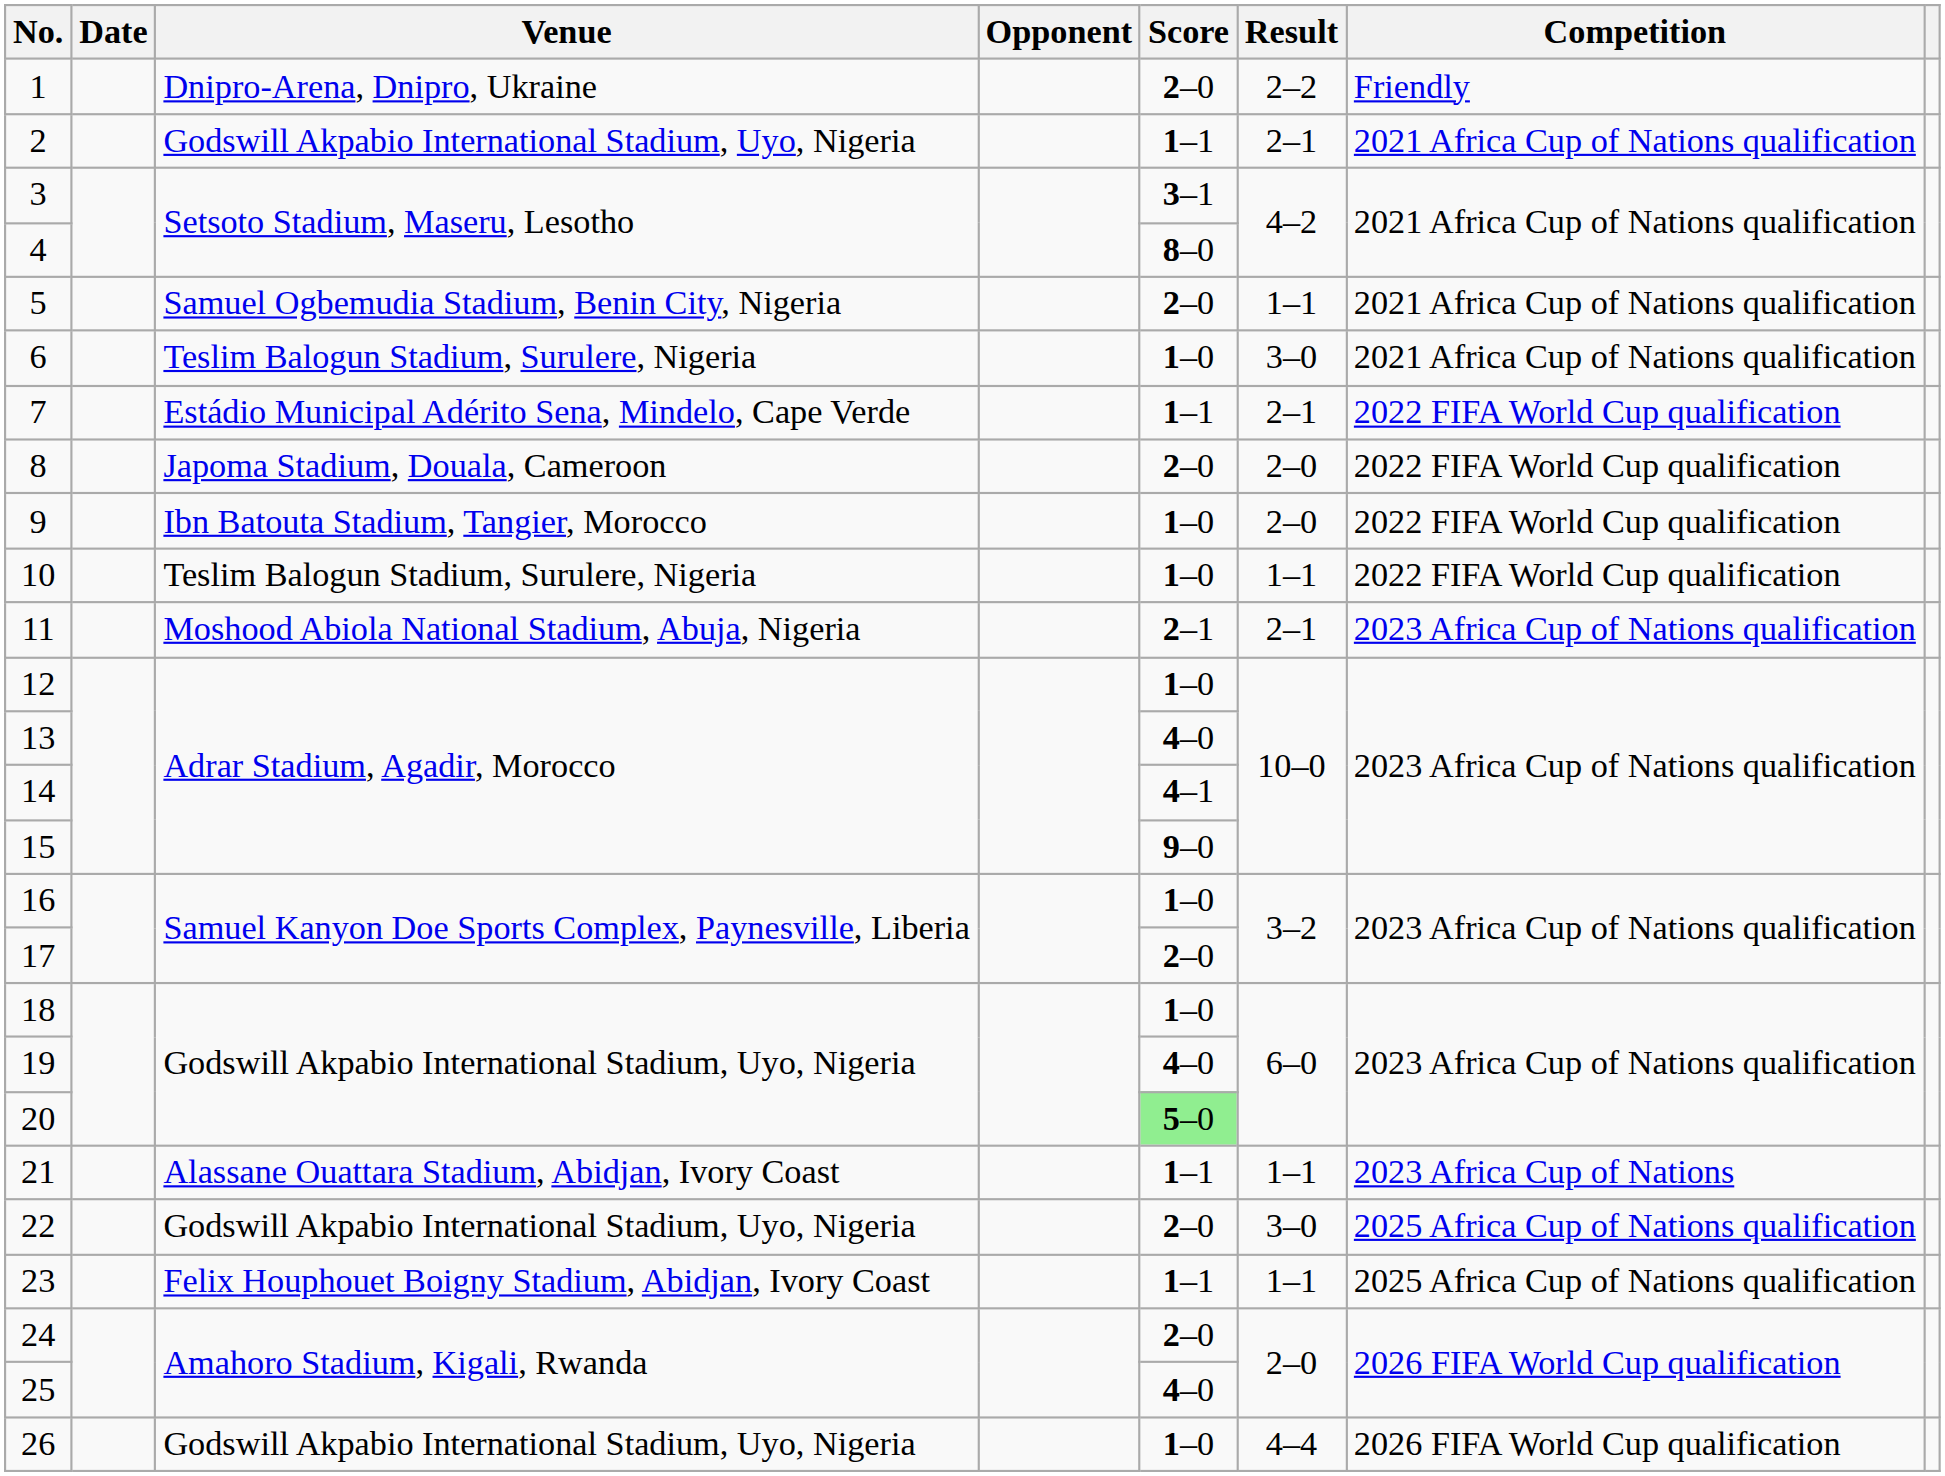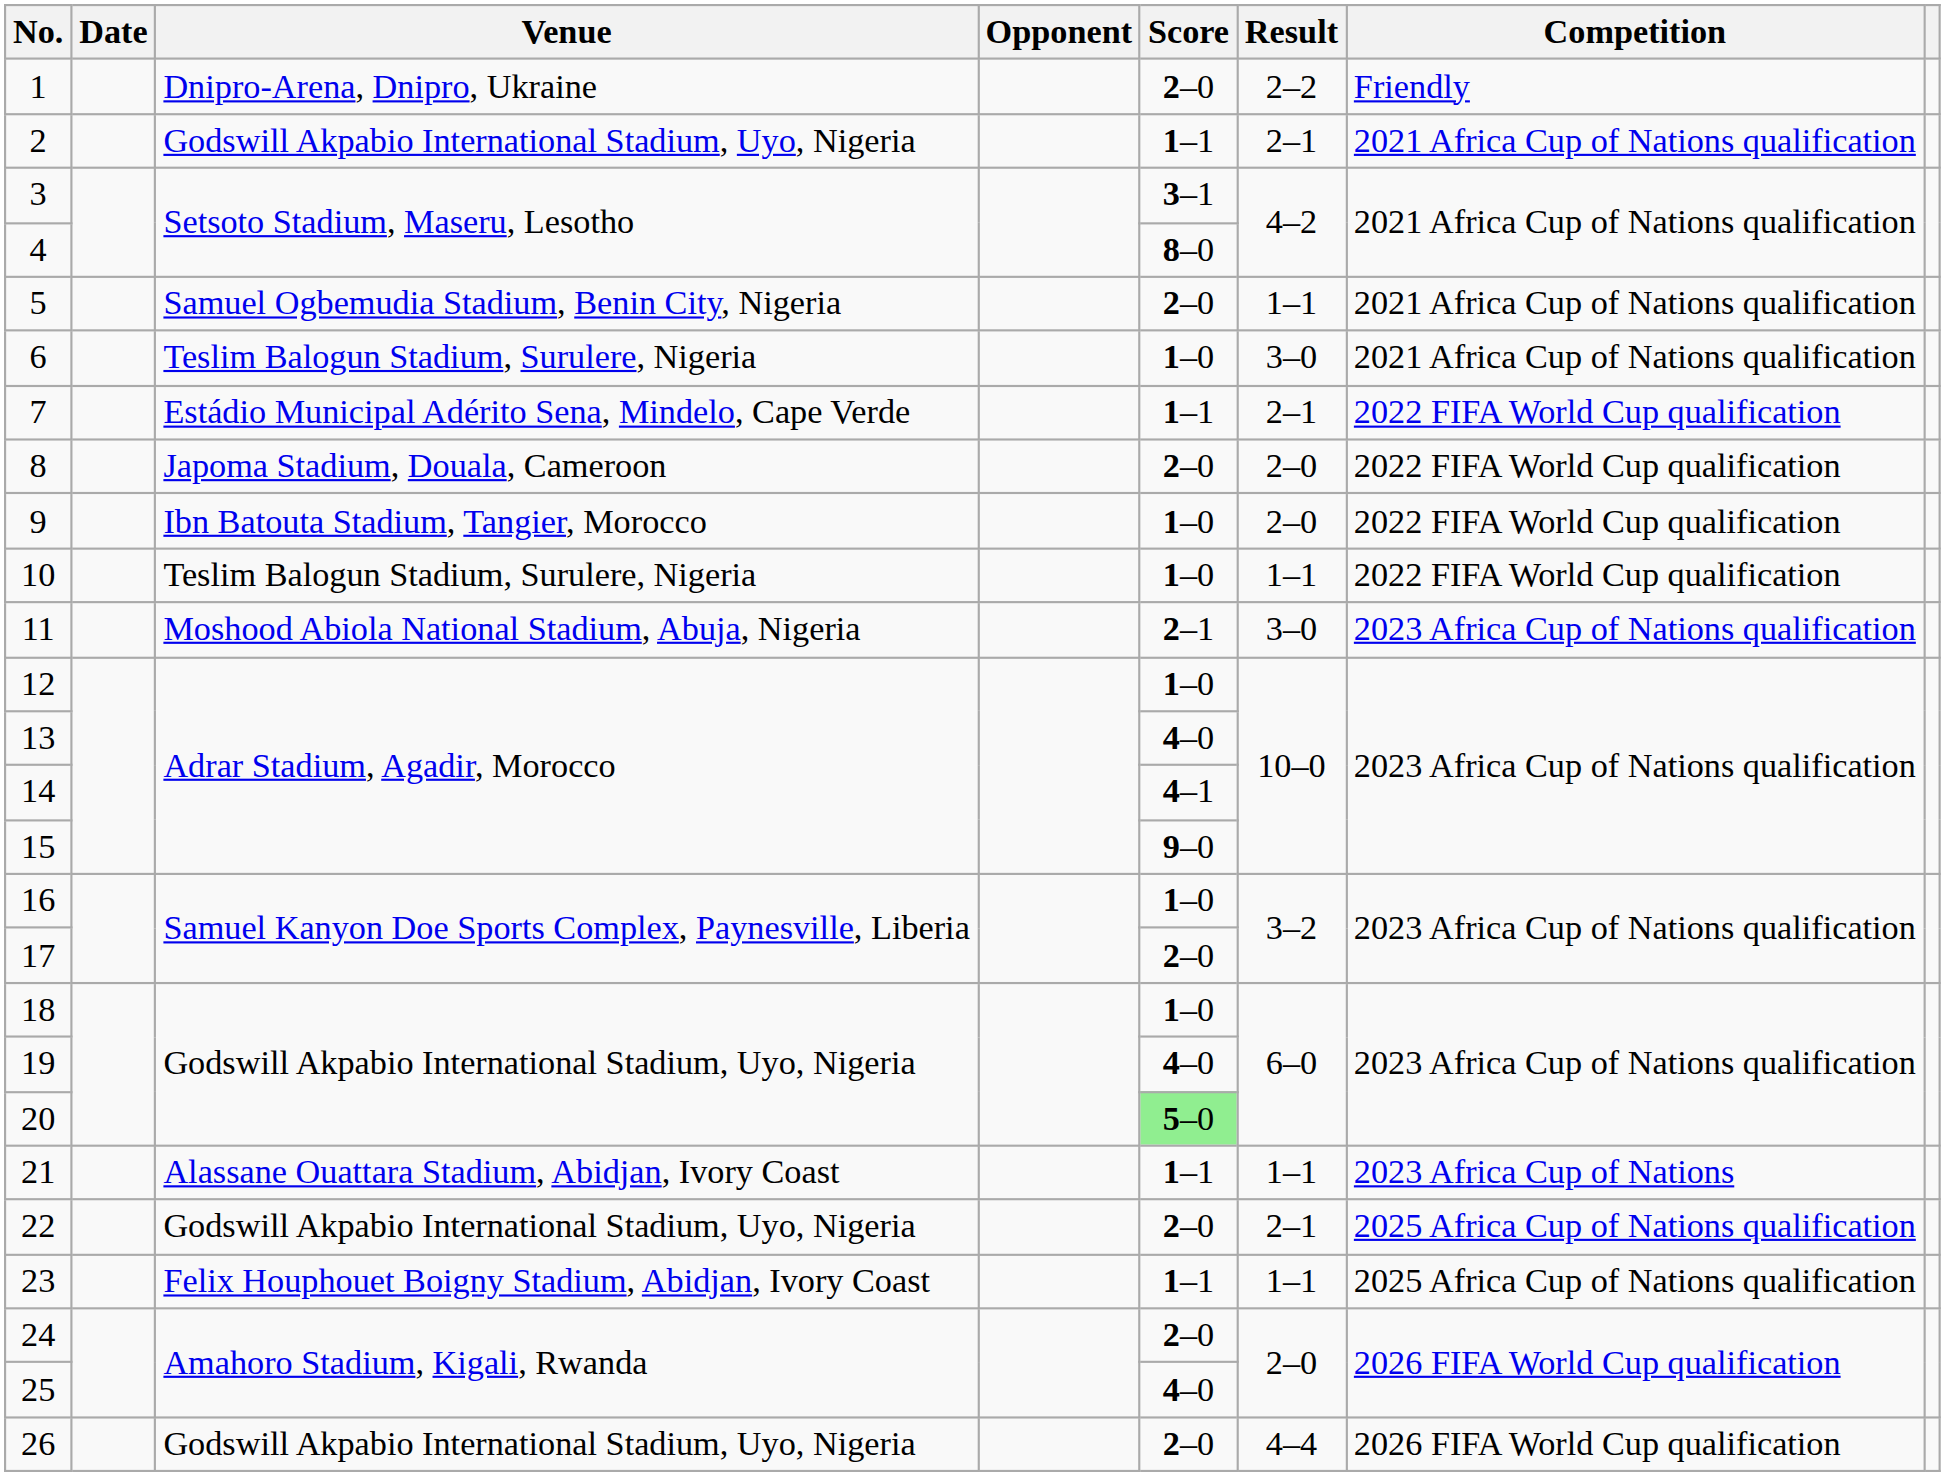11 | Result: 2–1 -> 3–0
22 | Result: 3–0 -> 2–1
26 | Score: 1–0 -> 2–0
